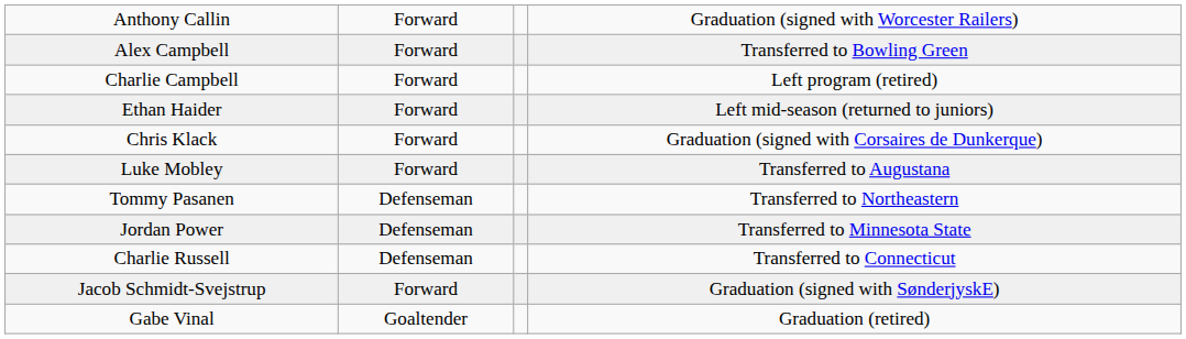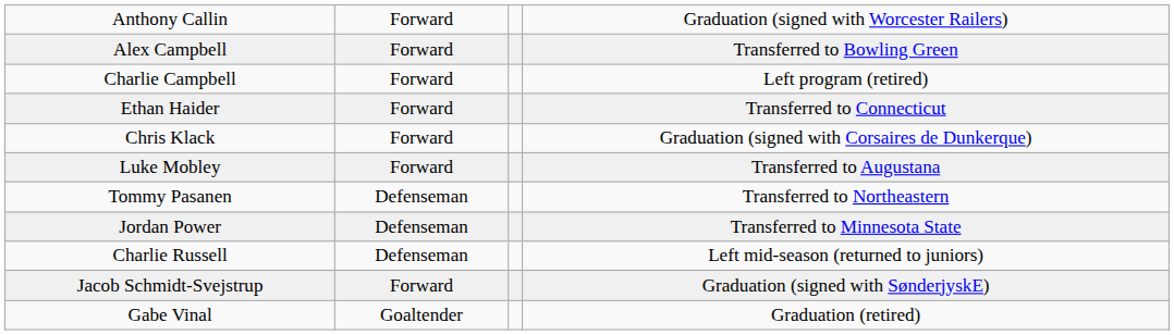Ethan Haider | column 4: Left mid-season (returned to juniors) -> Transferred to Connecticut
Charlie Russell | column 4: Transferred to Connecticut -> Left mid-season (returned to juniors)
